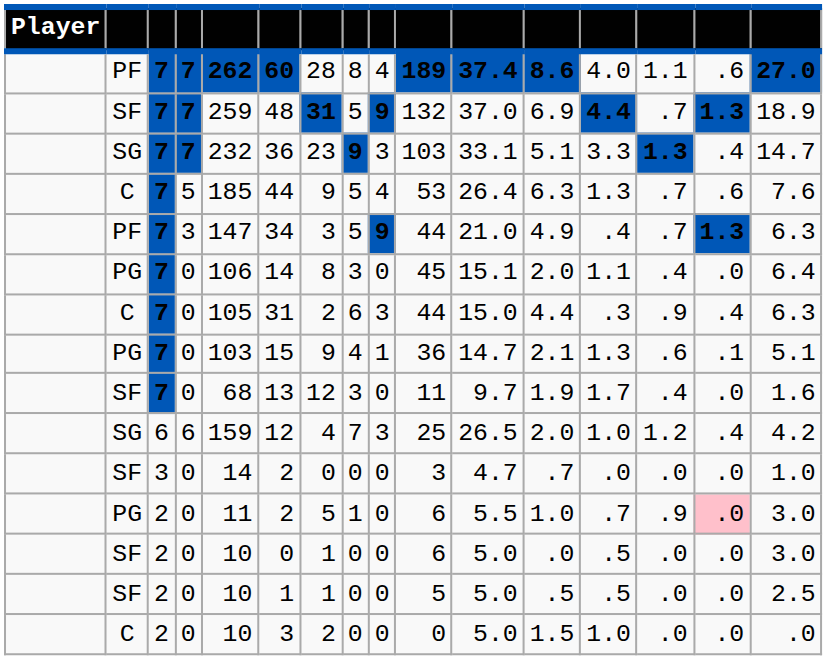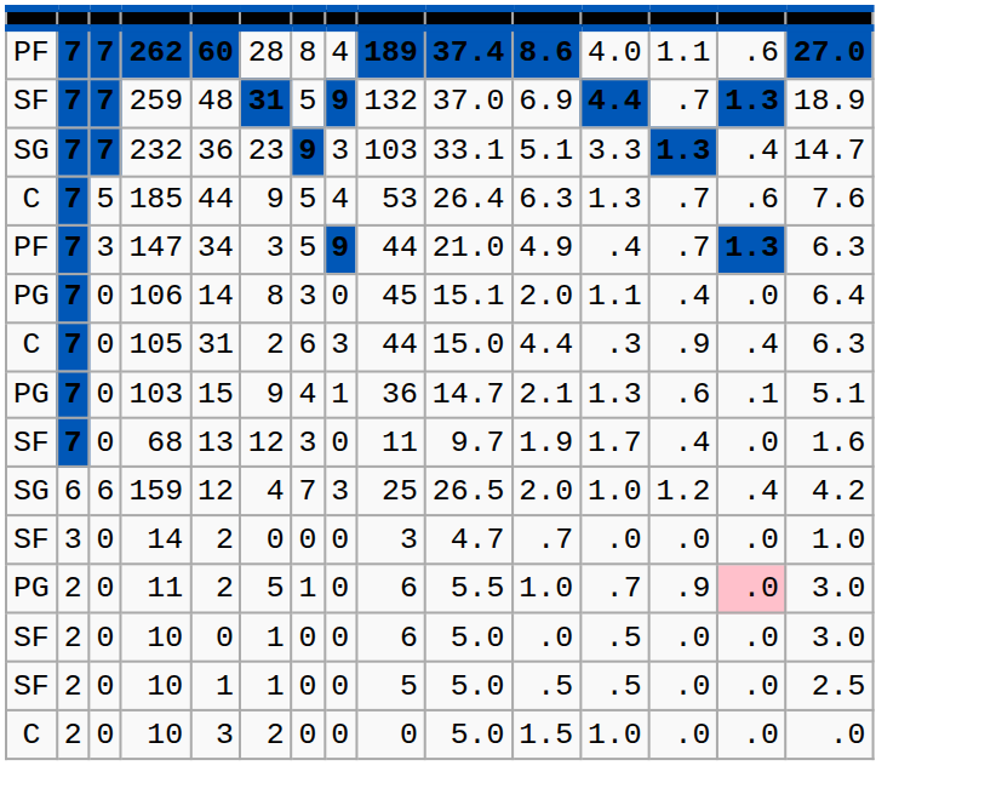- column: Player
